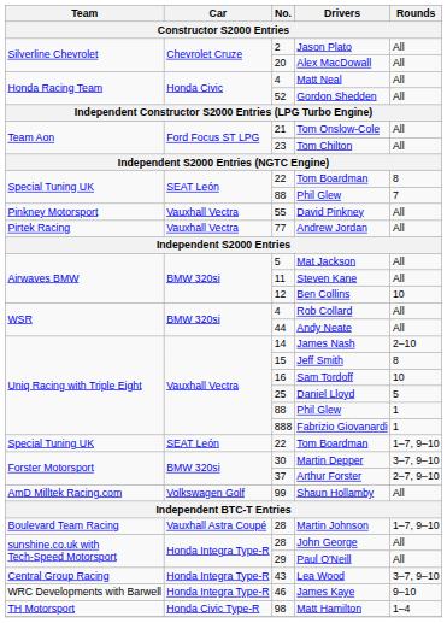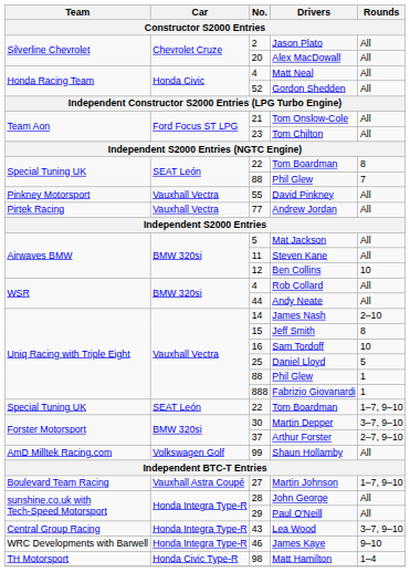Martin Johnson | No.: 28 -> 27
